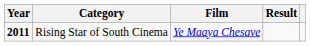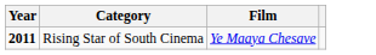- column: Result
